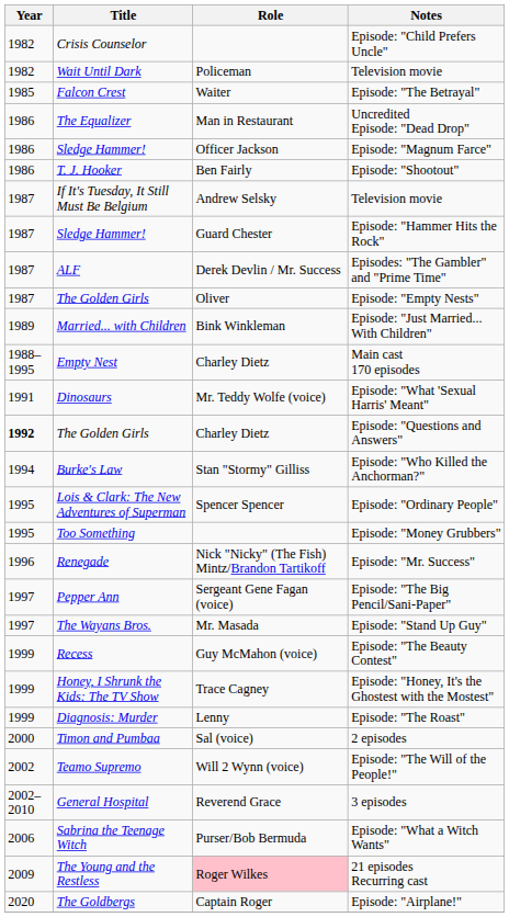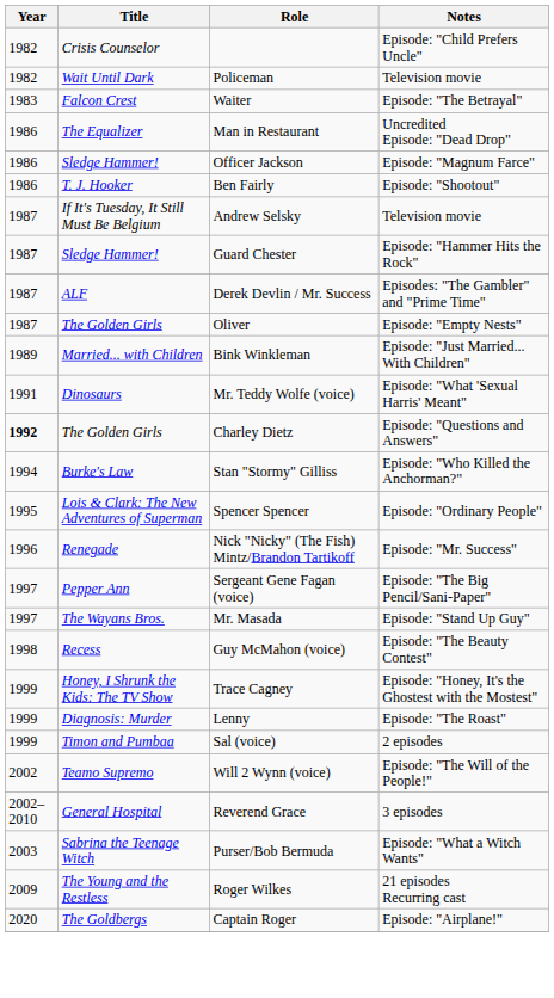Episode: "The Betrayal" | Year: 1985 -> 1983
- row: 1988–1995 | Empty Nest | Charley Dietz | Main cast 170 episodes
- row: 1995 | Too Something | Episode: "Money Grubbers"
Episode: "The Beauty Contest" | Year: 1999 -> 1998
2 episodes | Year: 2000 -> 1999
Episode: "What a Witch Wants" | Year: 2006 -> 2003
21 episodes Recurring cast | Role: pink background -> no background
